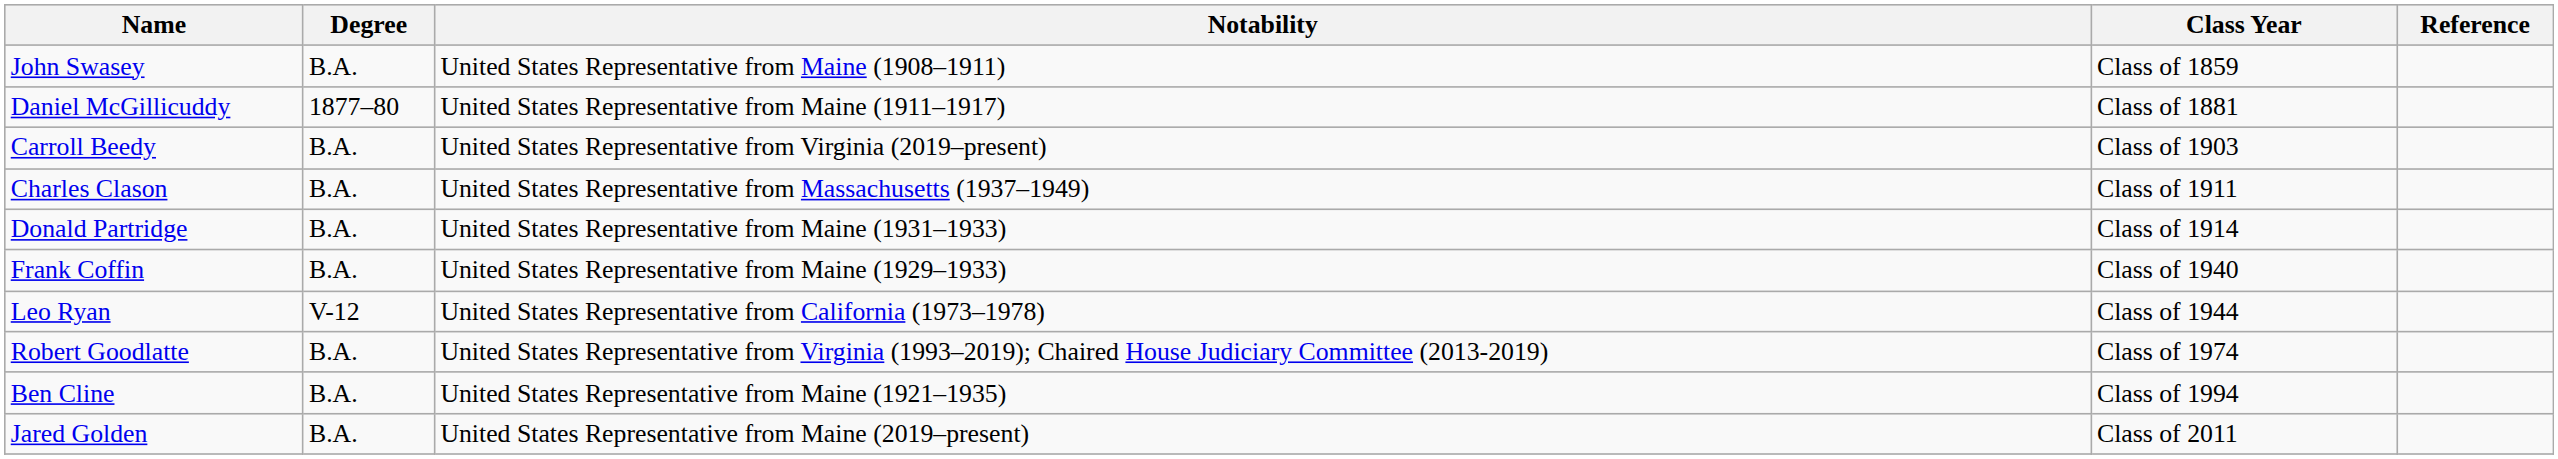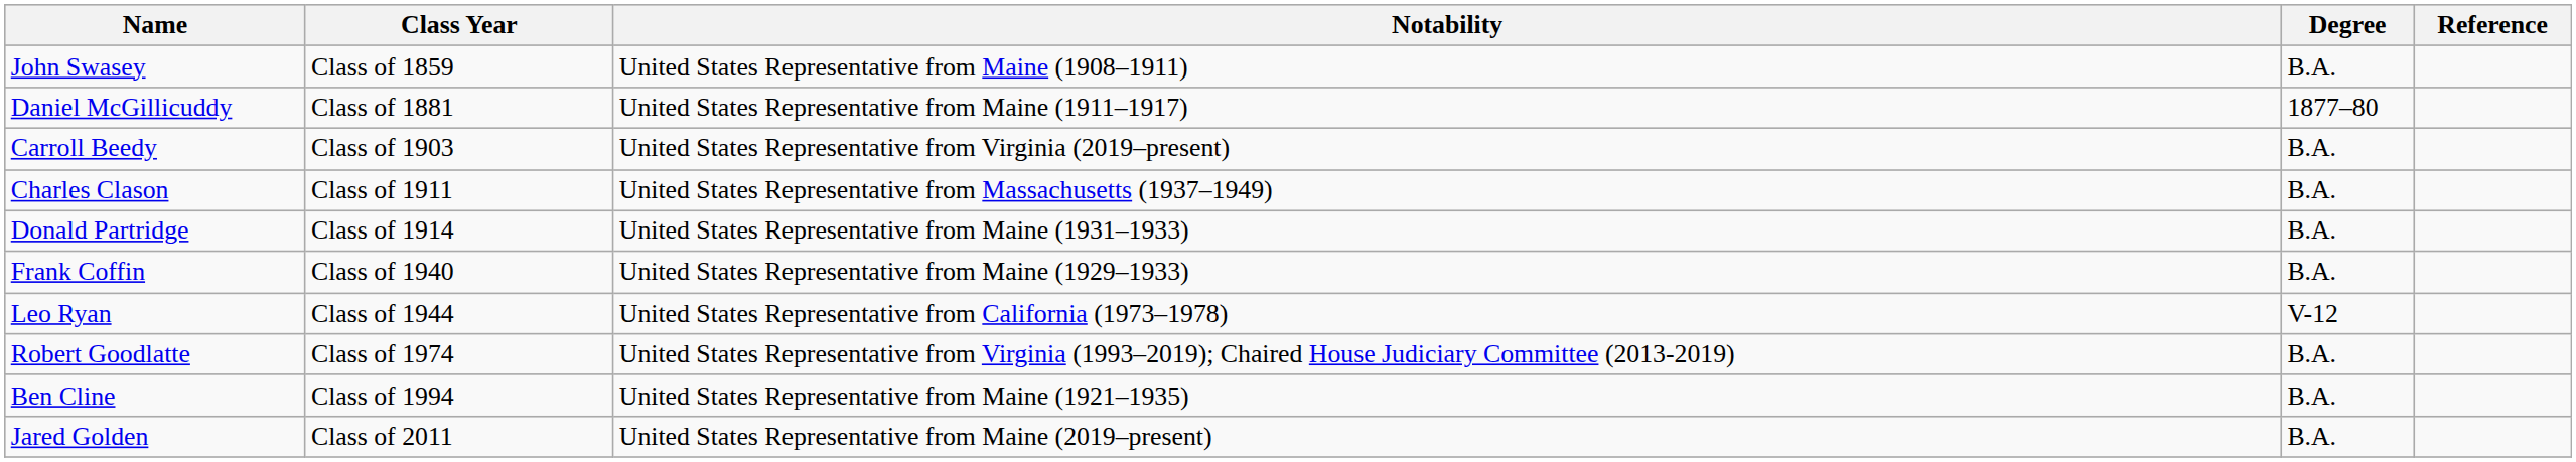columns swapped: Class Year <-> Degree
